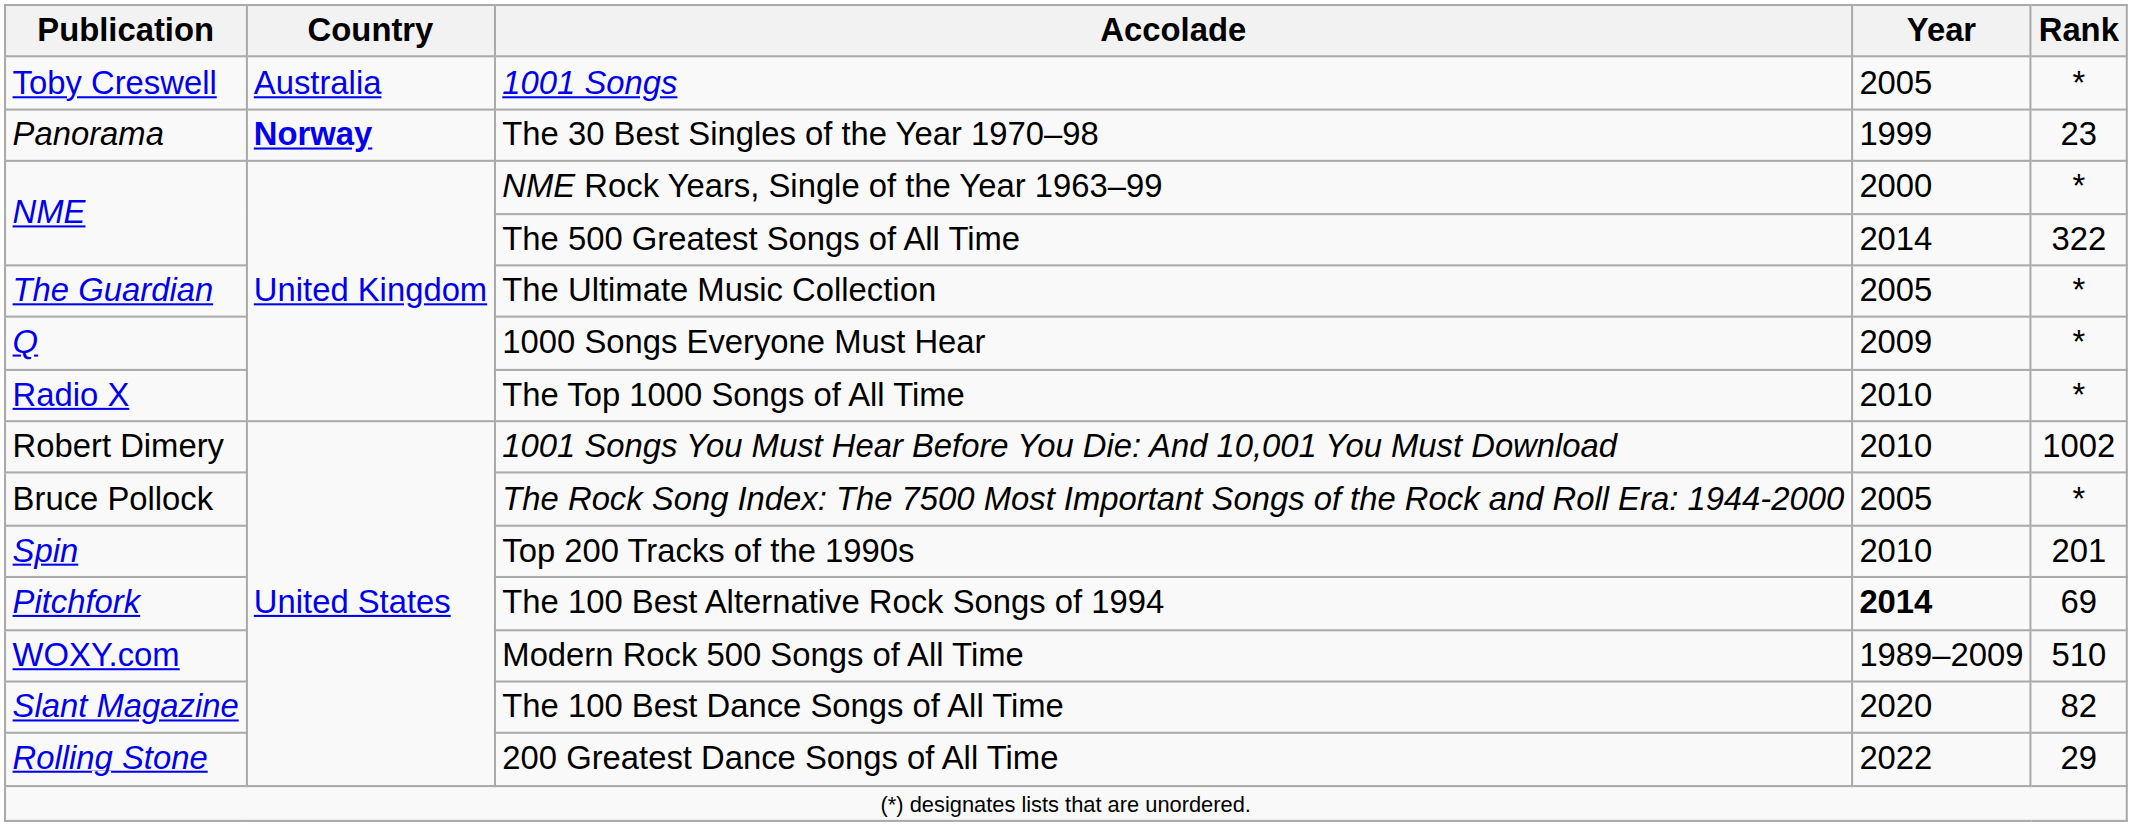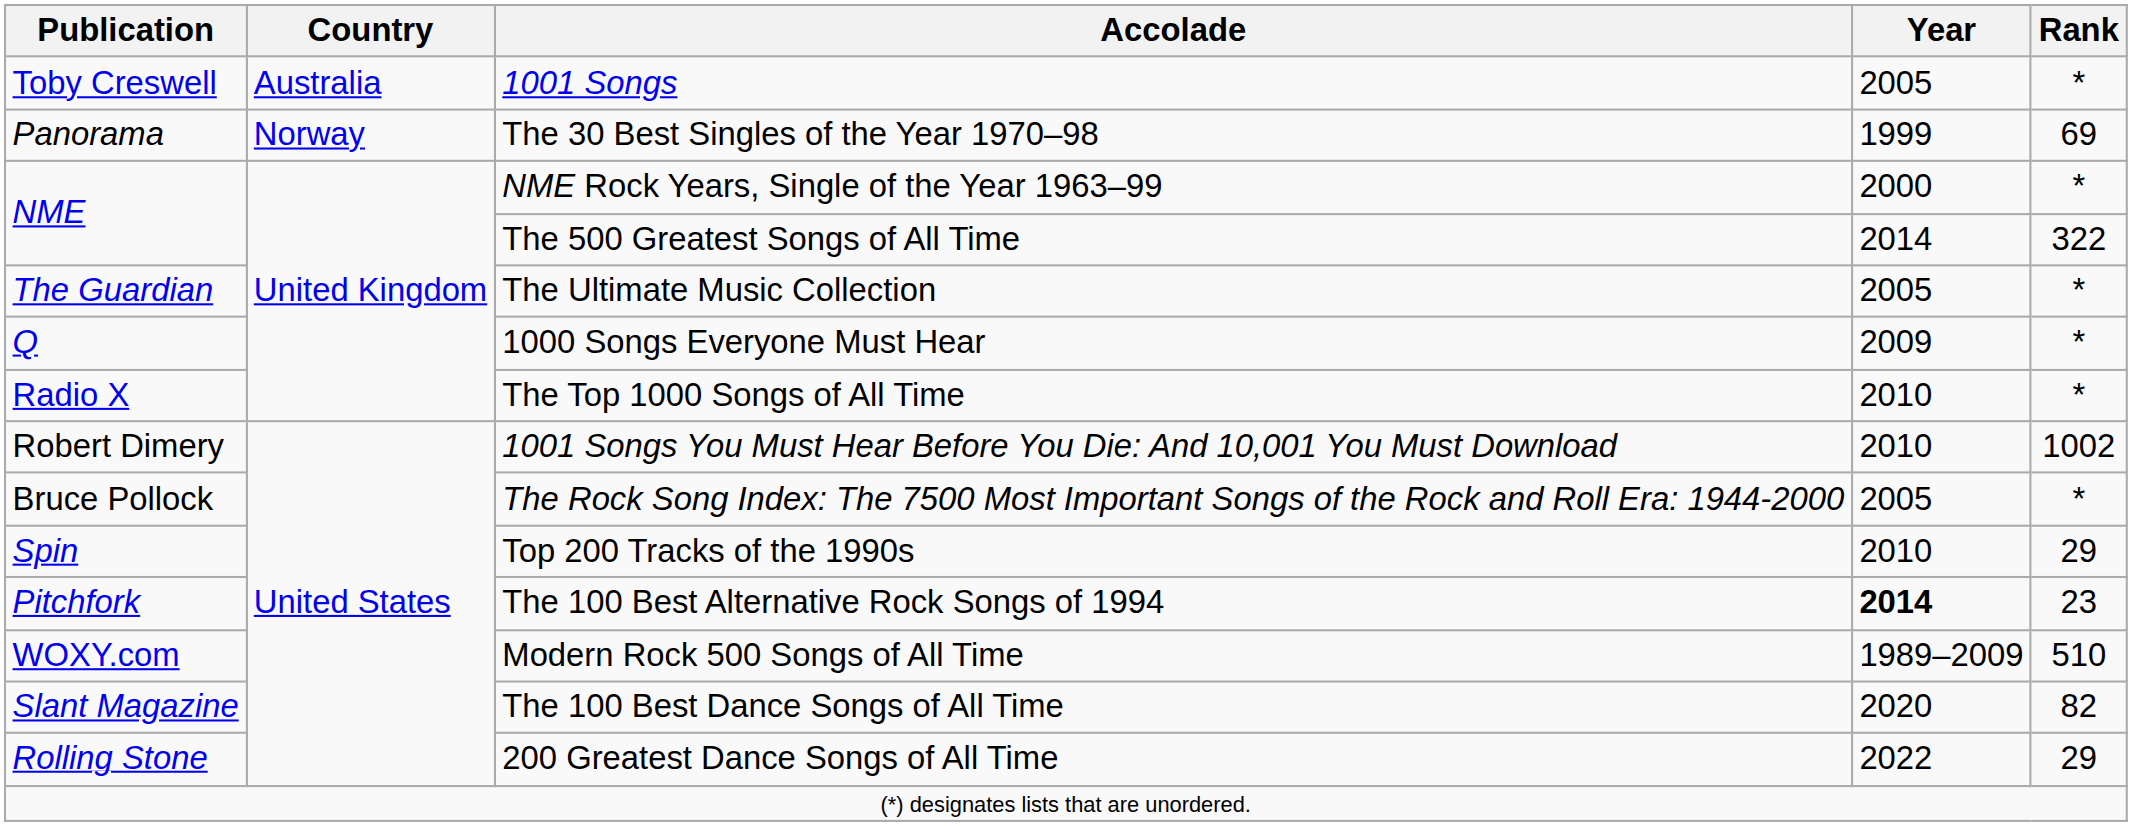The 30 Best Singles of the Year 1970–98 | Country: bold -> normal
The 30 Best Singles of the Year 1970–98 | Rank: 23 -> 69
Top 200 Tracks of the 1990s | Rank: 201 -> 29
The 100 Best Alternative Rock Songs of 1994 | Rank: 69 -> 23
